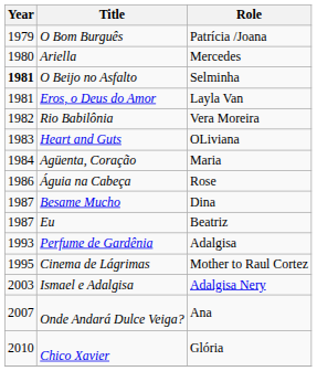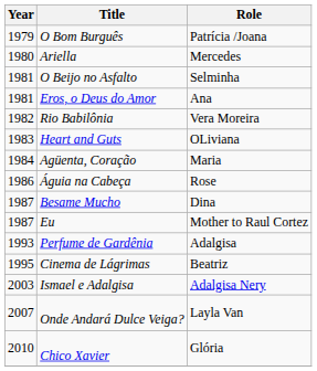O Beijo no Asfalto | Year: bold -> normal
Eros, o Deus do Amor | Role: Layla Van -> Ana
Eu | Role: Beatriz -> Mother to Raul Cortez
Cinema de Lágrimas | Role: Mother to Raul Cortez -> Beatriz
Onde Andará Dulce Veiga? | Role: Ana -> Layla Van
